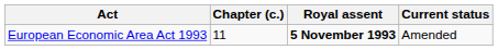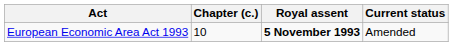European Economic Area Act 1993 | Chapter (c.): 11 -> 10
